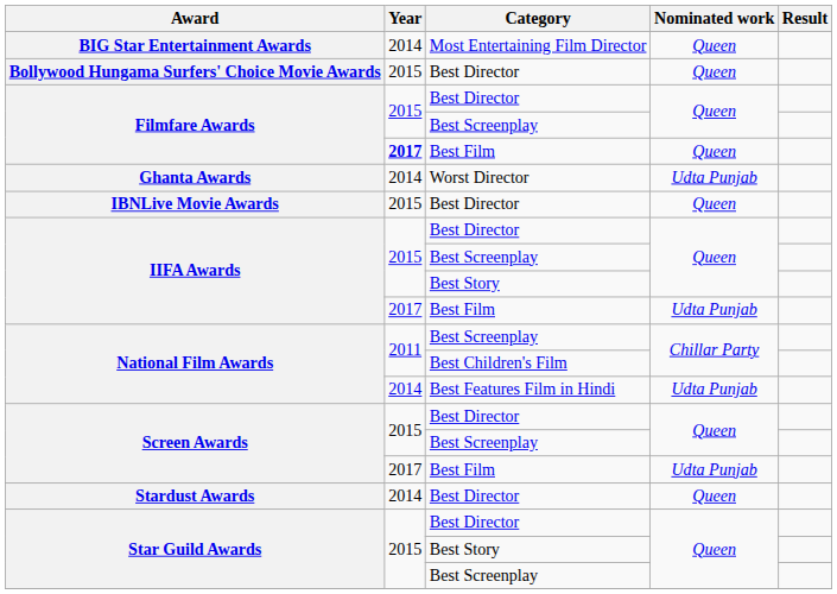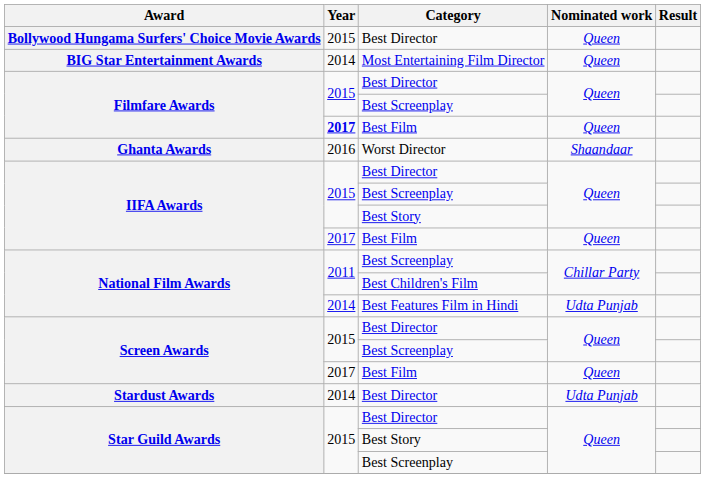rows swapped: BIG Star Entertainment Awards <-> Bollywood Hungama Surfers' Choice Movie Awards
Ghanta Awards | Year: 2014 -> 2016
Ghanta Awards | Nominated work: Udta Punjab -> Shaandaar
- row: IBNLive Movie Awards | 2015 | Best Director | Queen
IIFA Awards / Best Film | Nominated work: Udta Punjab -> Queen
Screen Awards / Best Film | Nominated work: Udta Punjab -> Queen
Stardust Awards | Nominated work: Queen -> Udta Punjab
